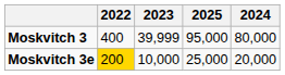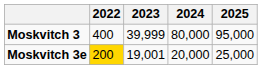columns swapped: 2024 <-> 2025
Moskvitch 3e | 2023: 10,000 -> 19,001
